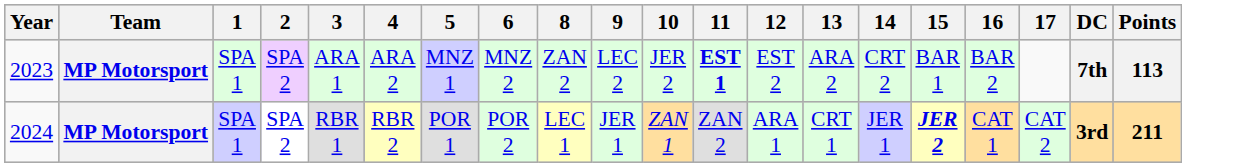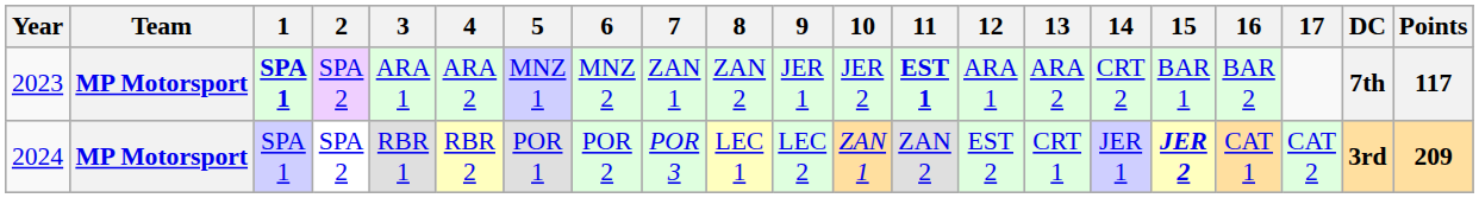+ column: 7 | ZAN 1 | POR 3
2023 | 1: normal -> bold
2023 | 9: LEC 2 -> JER 1
2023 | 12: EST 2 -> ARA 1
2023 | Points: 113 -> 117
2024 | 9: JER 1 -> LEC 2
2024 | 12: ARA 1 -> EST 2
2024 | Points: 211 -> 209
